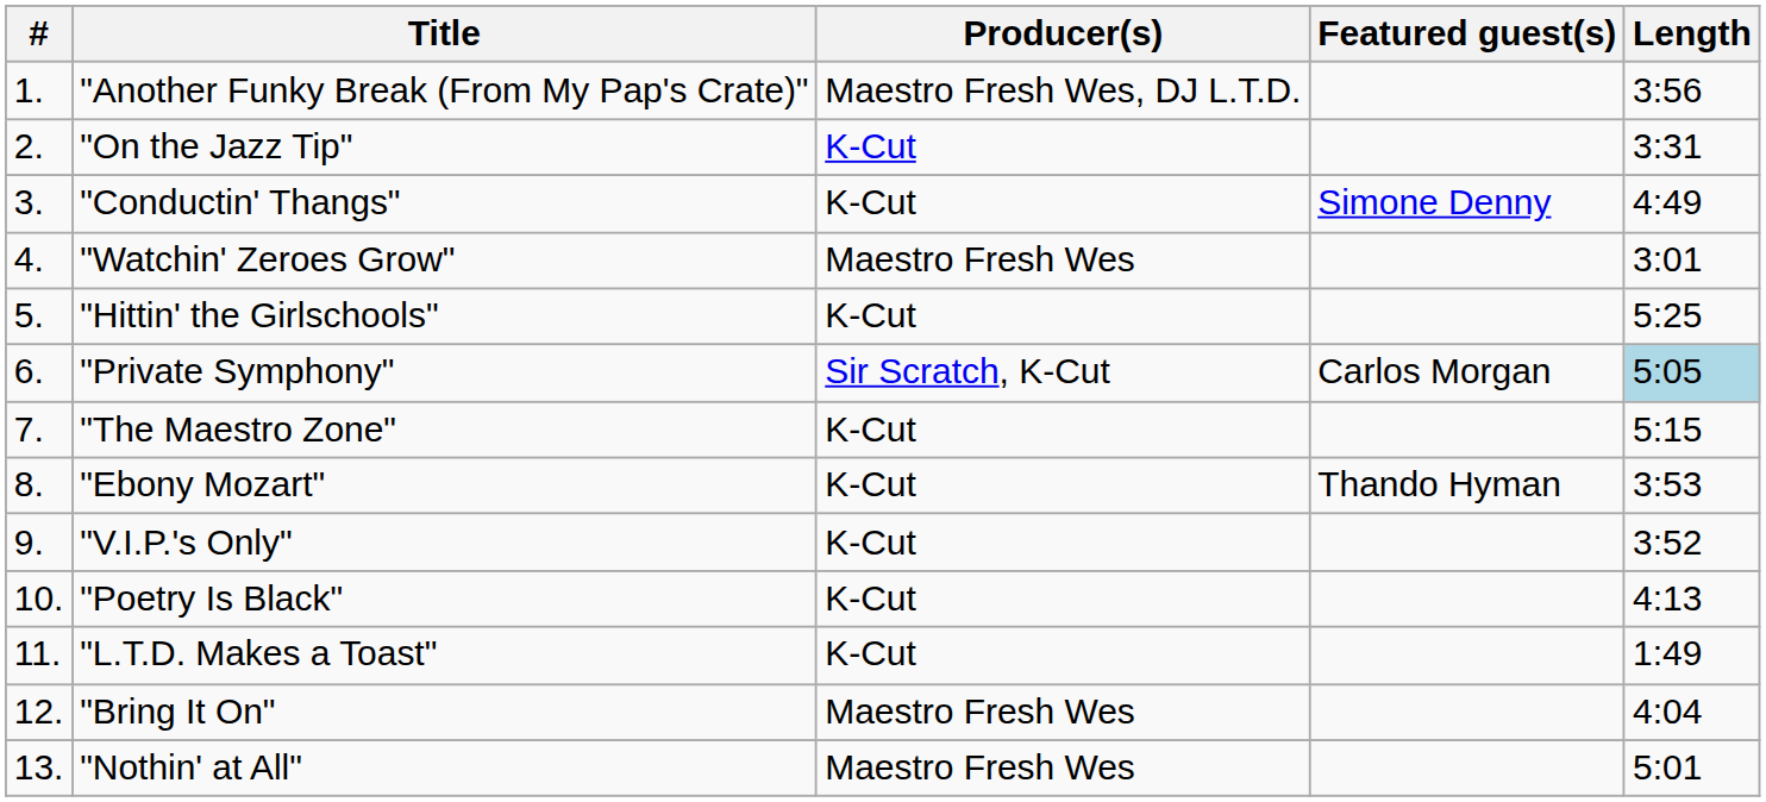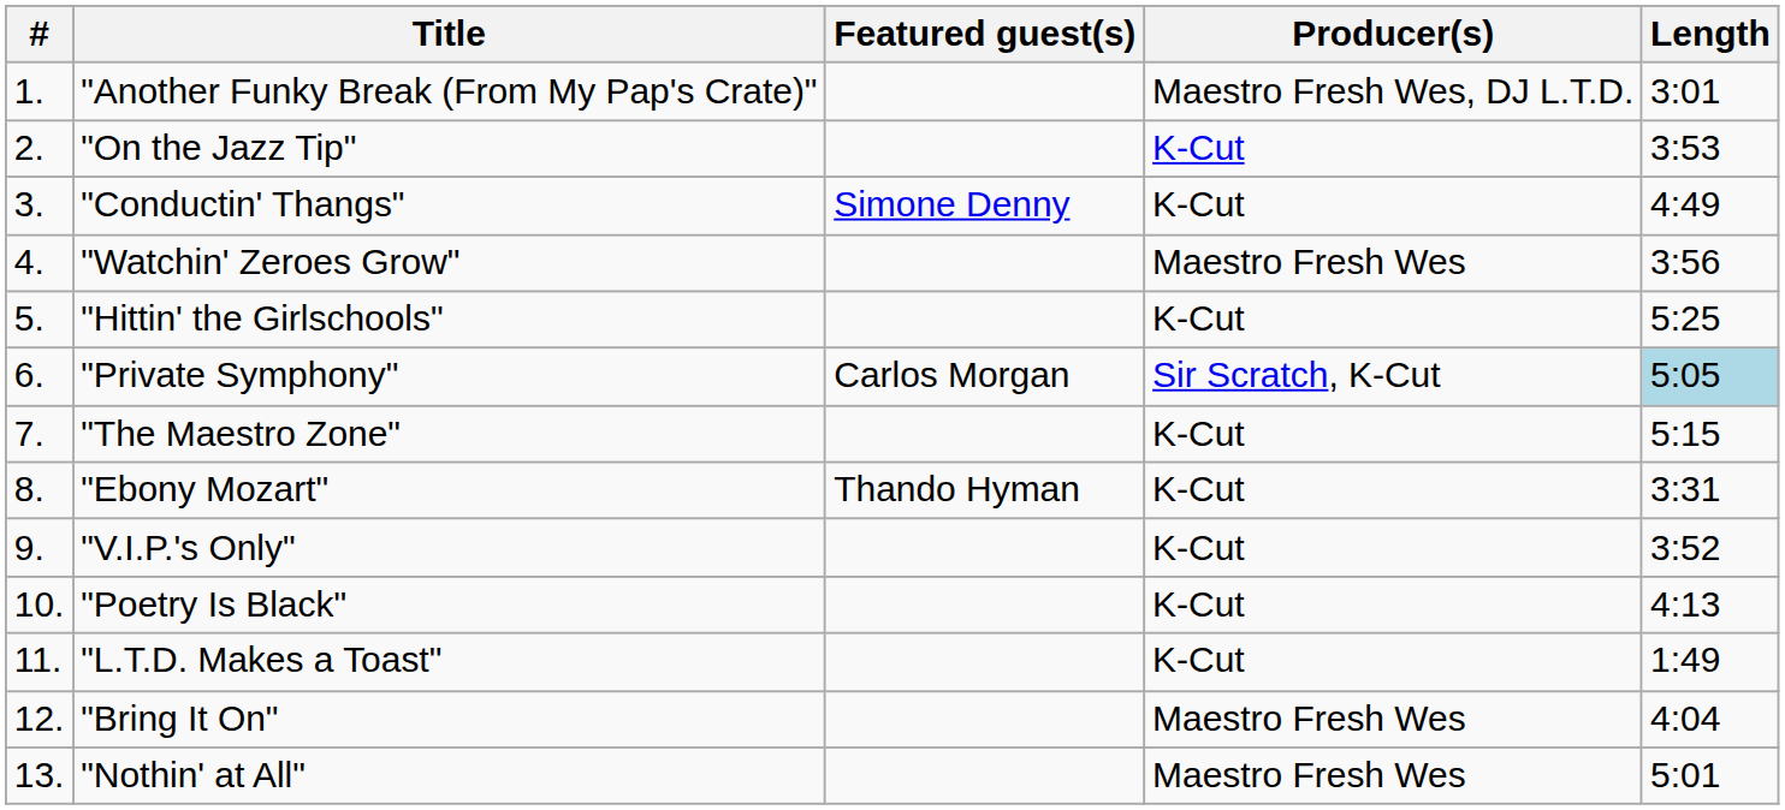columns swapped: Producer(s) <-> Featured guest(s)
"Another Funky Break (From My Pap's Crate)" | Length: 3:56 -> 3:01
"On the Jazz Tip" | Length: 3:31 -> 3:53
"Watchin' Zeroes Grow" | Length: 3:01 -> 3:56
"Ebony Mozart" | Length: 3:53 -> 3:31
